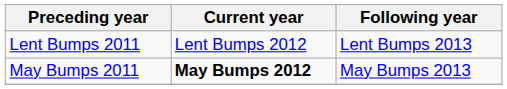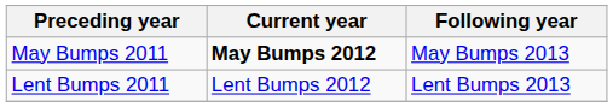rows swapped: May Bumps 2011 <-> Lent Bumps 2011
